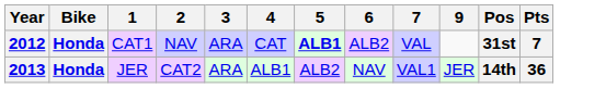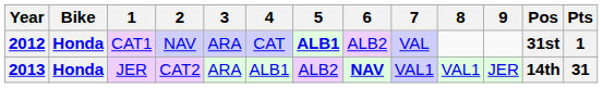+ column: 8 | VAL1
2012 | Pts: 7 -> 1
2013 | 6: normal -> bold
2013 | Pts: 36 -> 31
